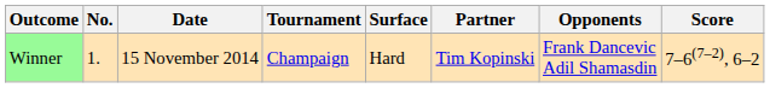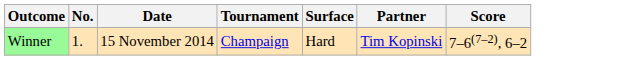- column: Opponents | Frank Dancevic Adil Shamasdin
